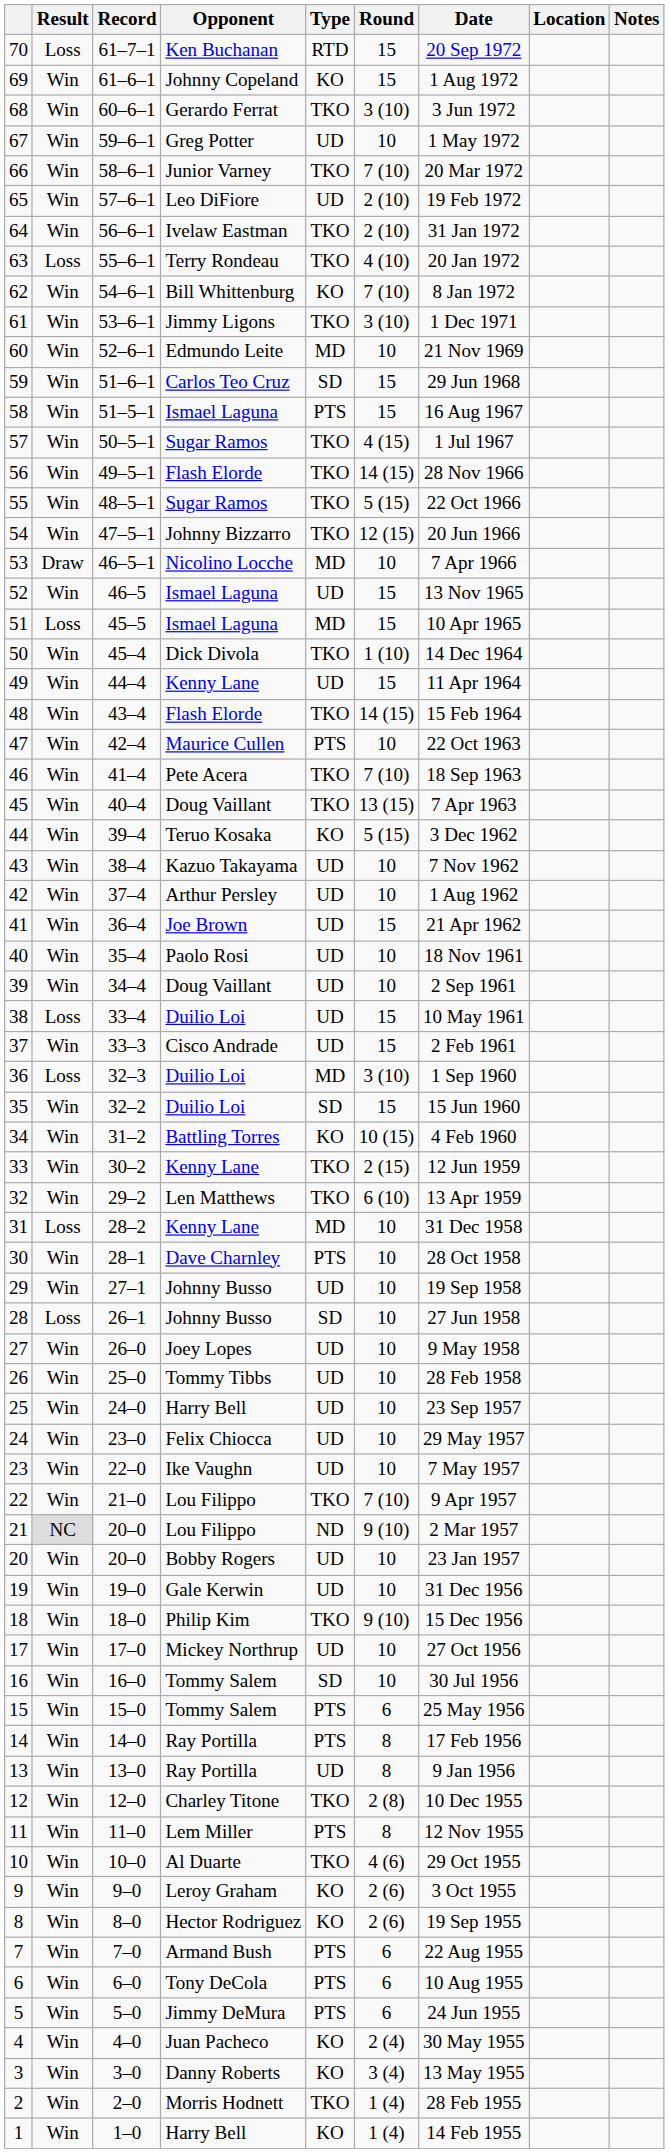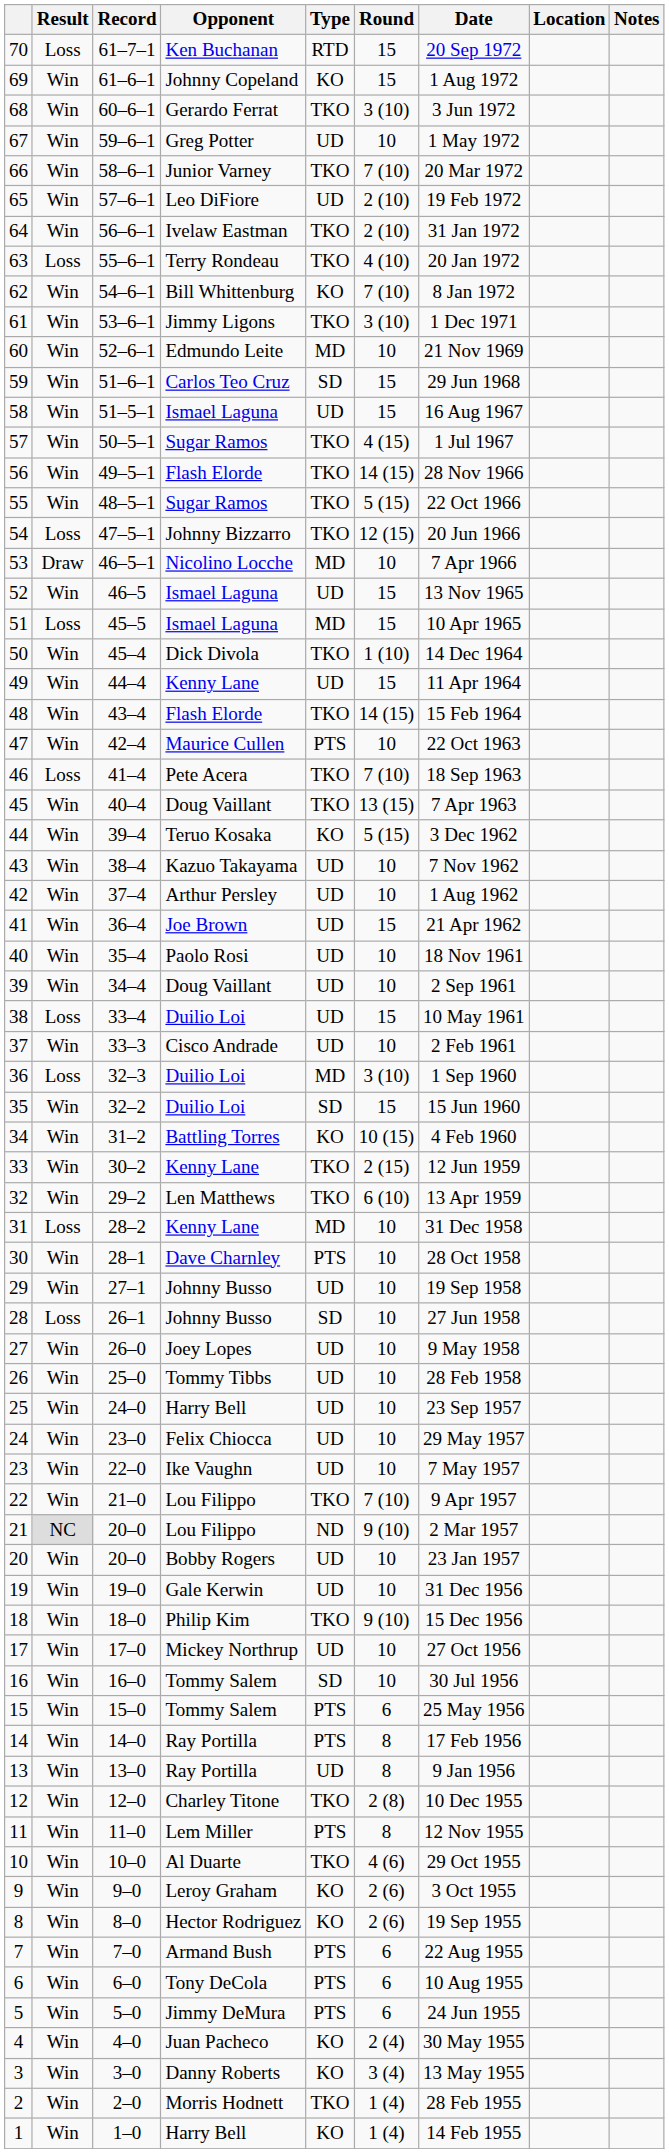58 | Type: PTS -> UD
54 | Result: Win -> Loss
46 | Result: Win -> Loss
37 | Round: 15 -> 10
